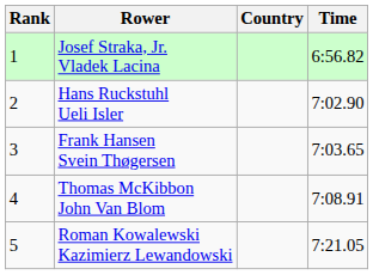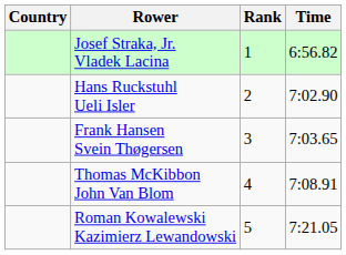columns swapped: Rank <-> Country
